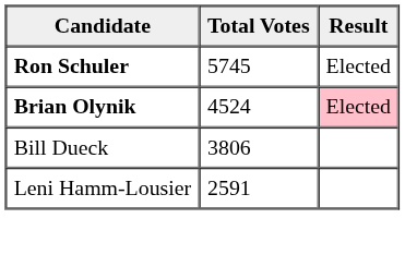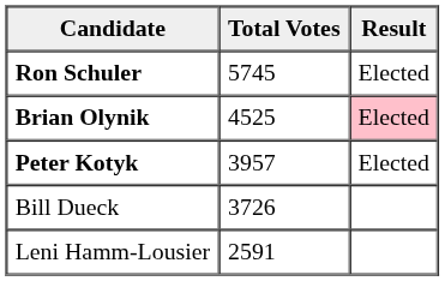Brian Olynik | Total Votes: 4524 -> 4525
+ row: Peter Kotyk | 3957 | Elected
Bill Dueck | Total Votes: 3806 -> 3726
